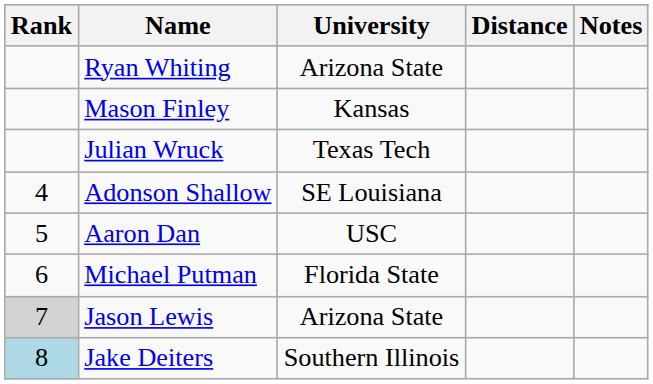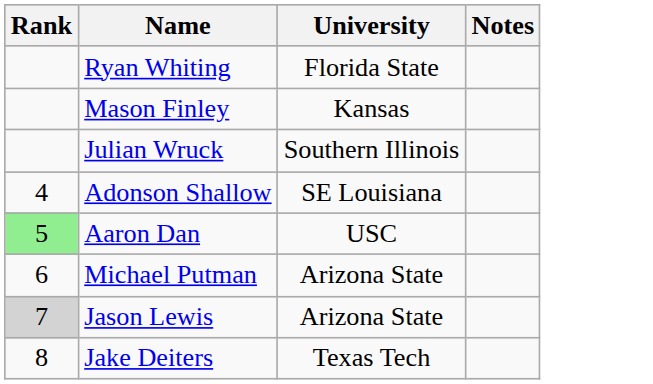- column: Distance
Ryan Whiting | University: Arizona State -> Florida State
Julian Wruck | University: Texas Tech -> Southern Illinois
Aaron Dan | Rank: no background -> lightgreen background
Michael Putman | University: Florida State -> Arizona State
Jake Deiters | Rank: lightblue background -> no background
Jake Deiters | University: Southern Illinois -> Texas Tech
